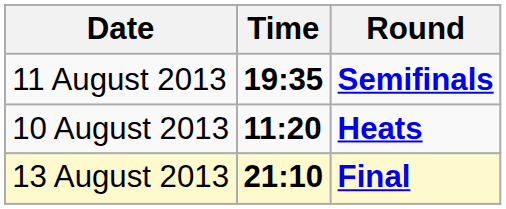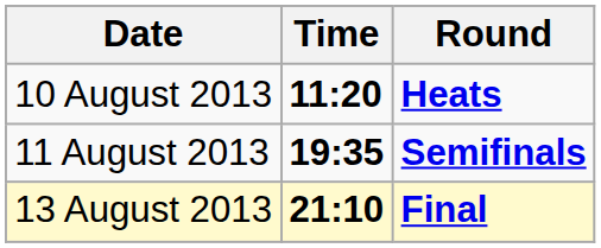rows swapped: 10 August 2013 <-> 11 August 2013
